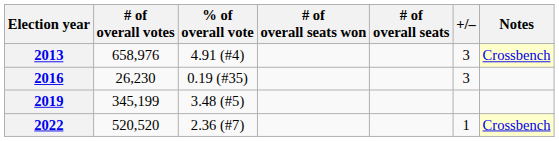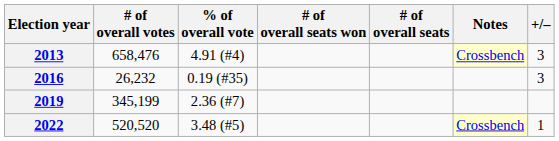columns swapped: +/– <-> Notes
2013 | # of overall votes: 658,976 -> 658,476
2016 | # of overall votes: 26,230 -> 26,232
2019 | % of overall vote: 3.48 (#5) -> 2.36 (#7)
2022 | % of overall vote: 2.36 (#7) -> 3.48 (#5)
